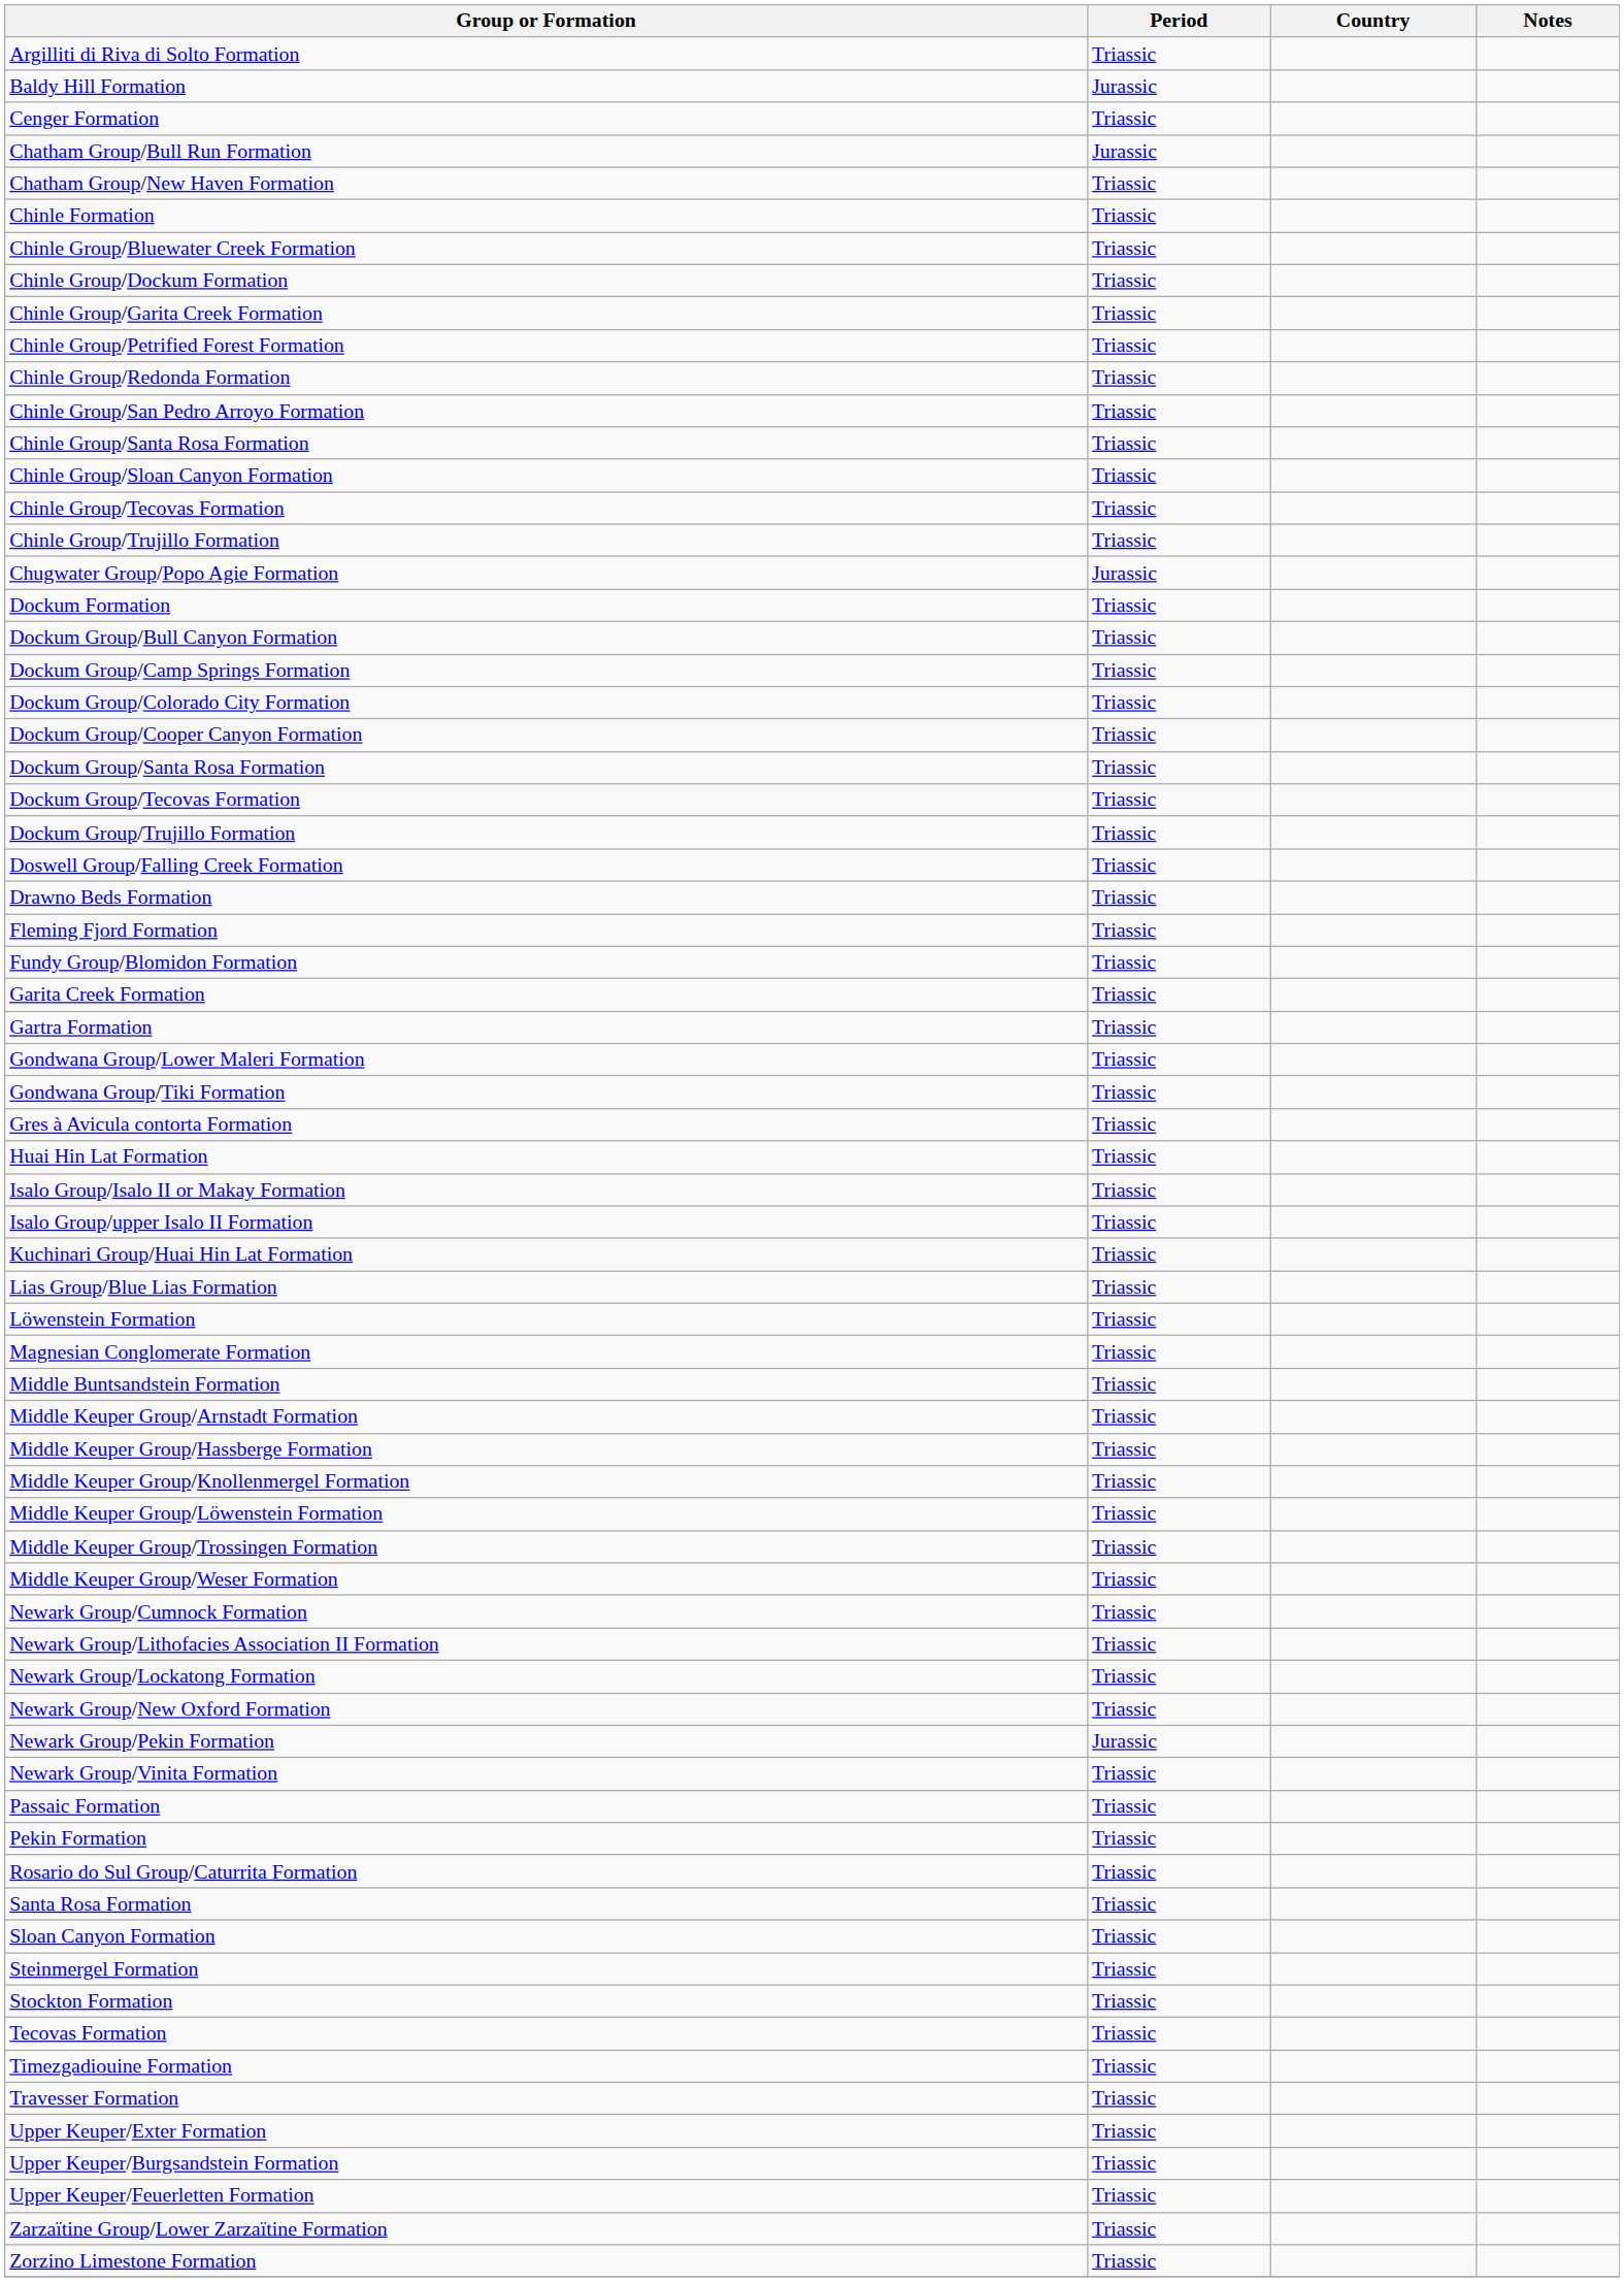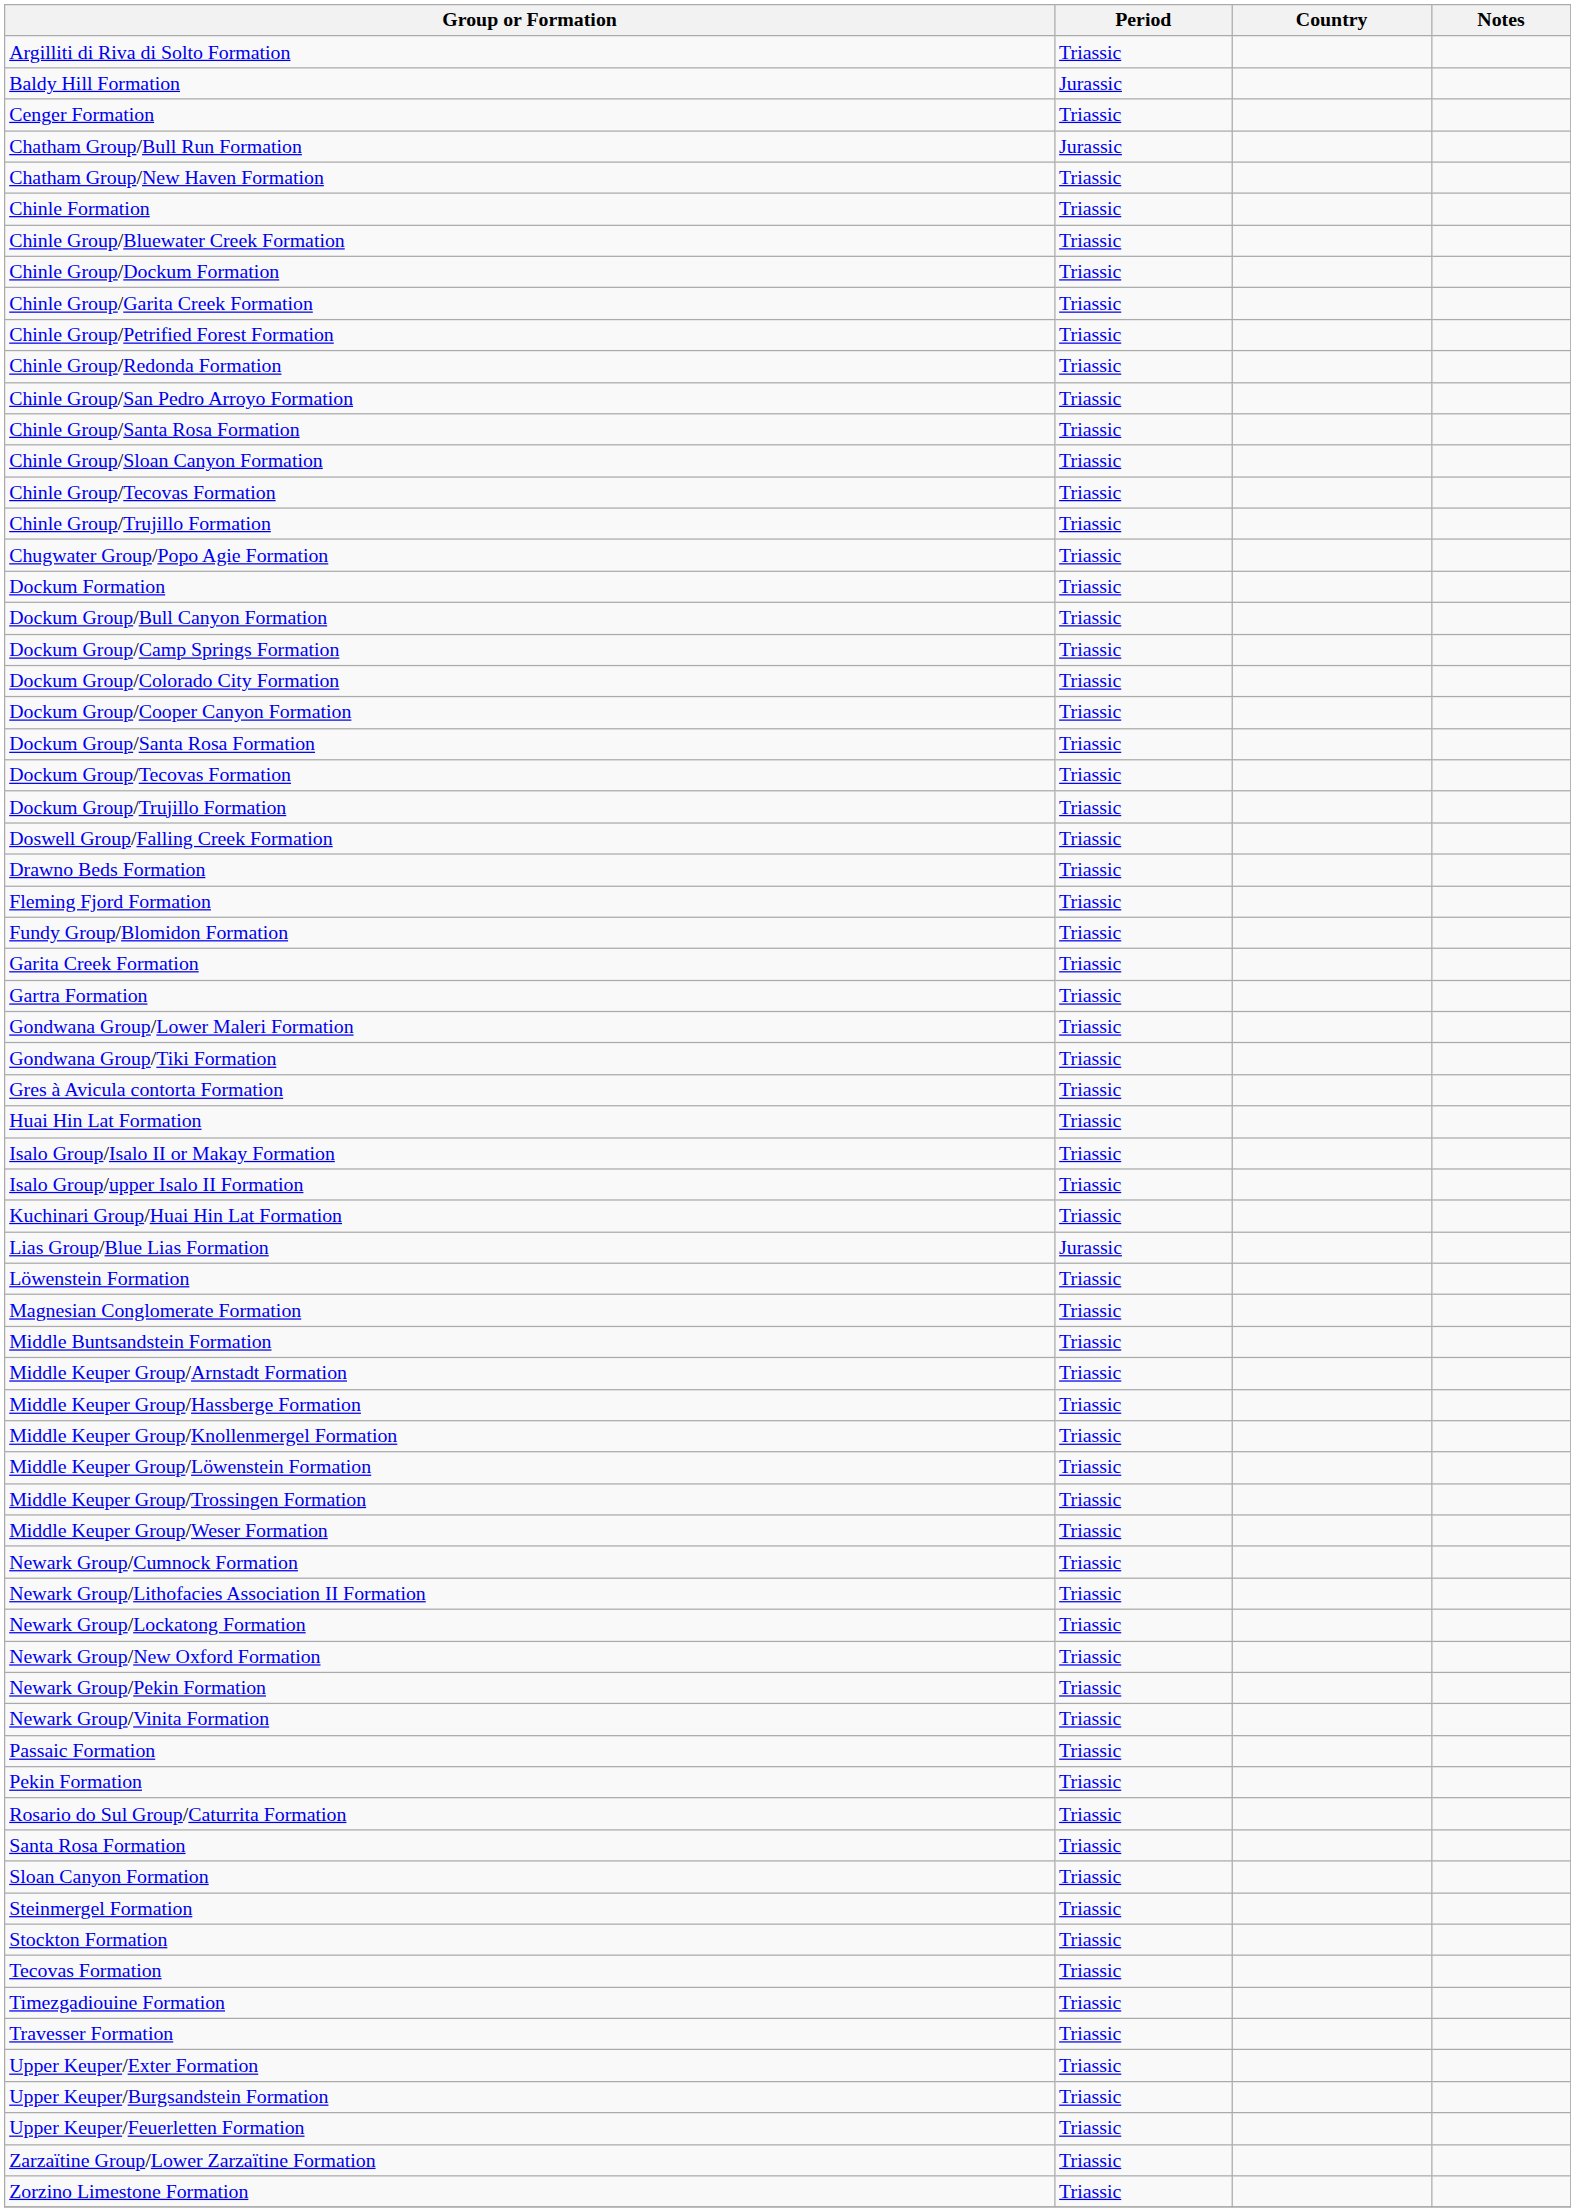Chugwater Group/Popo Agie Formation | Period: Jurassic -> Triassic
Lias Group/Blue Lias Formation | Period: Triassic -> Jurassic
Newark Group/Pekin Formation | Period: Jurassic -> Triassic
